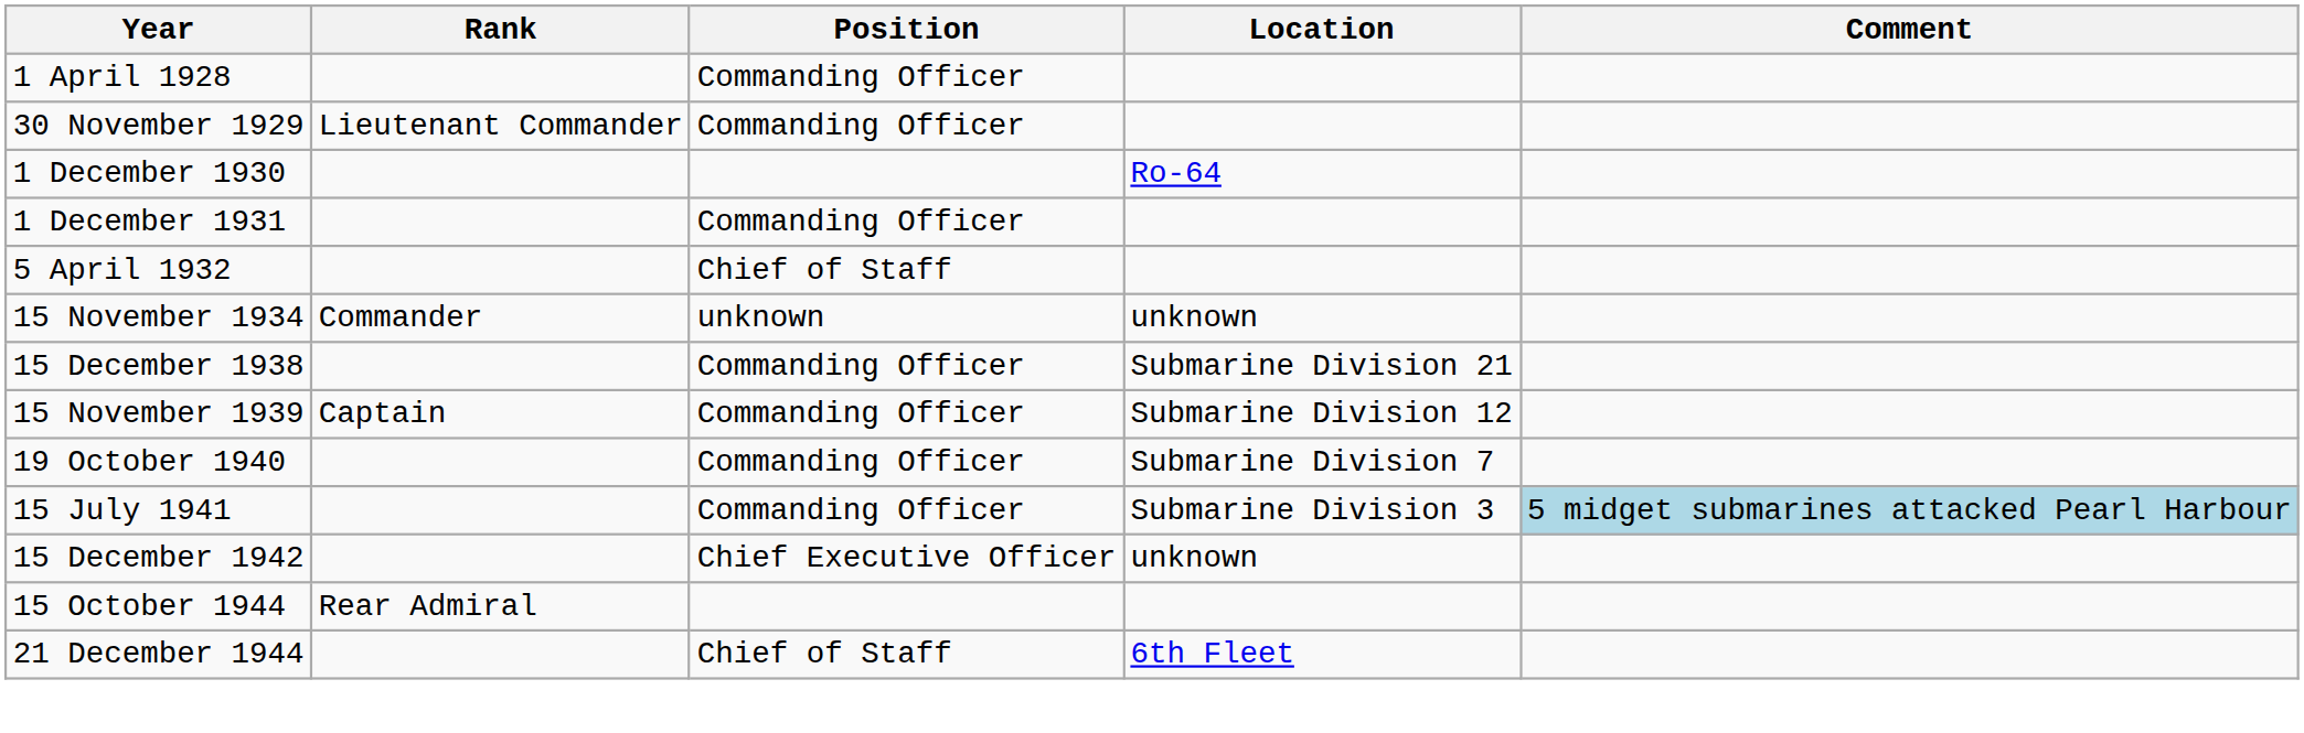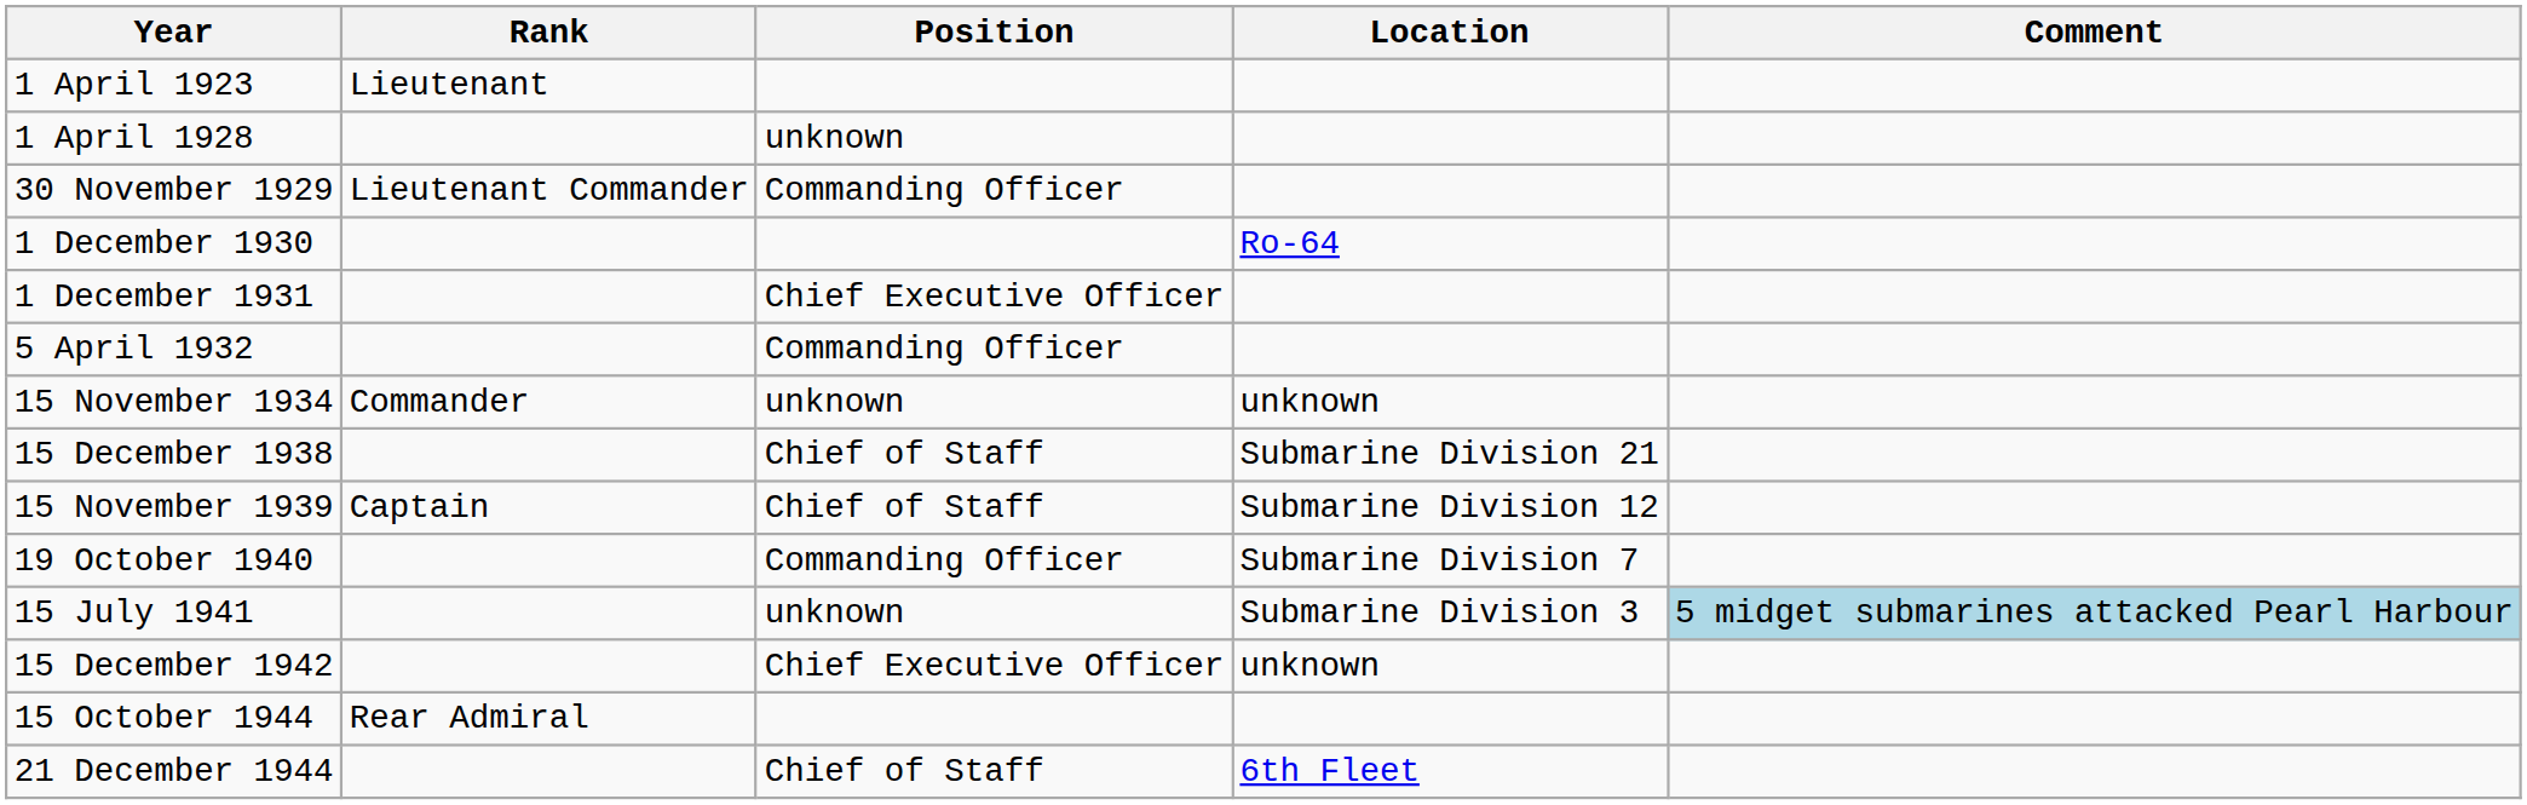+ row: 1 April 1923 | Lieutenant
1 April 1928 | Position: Commanding Officer -> unknown
1 December 1931 | Position: Commanding Officer -> Chief Executive Officer
5 April 1932 | Position: Chief of Staff -> Commanding Officer
15 December 1938 | Position: Commanding Officer -> Chief of Staff
15 November 1939 | Position: Commanding Officer -> Chief of Staff
15 July 1941 | Position: Commanding Officer -> unknown
